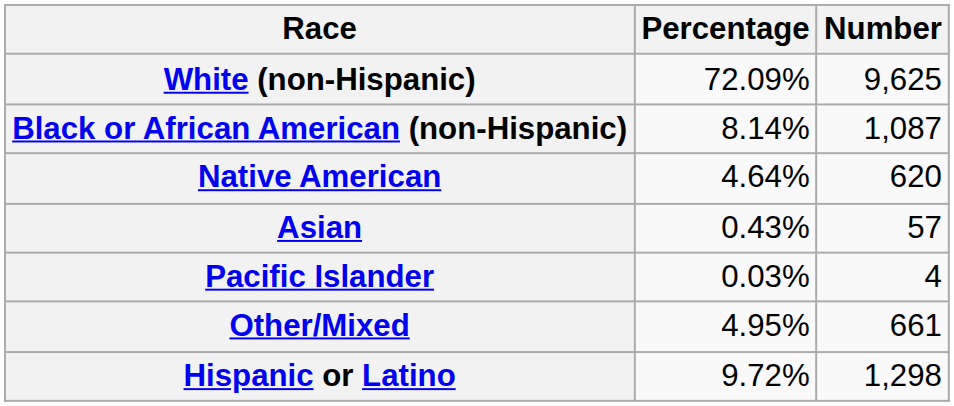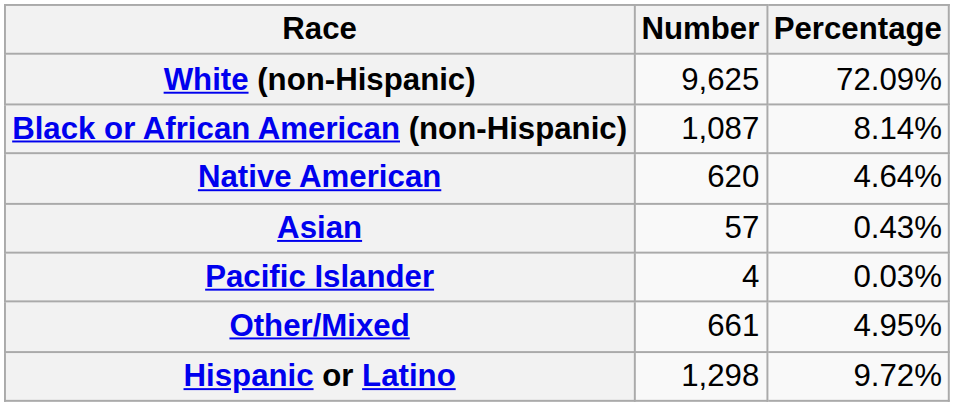columns swapped: Number <-> Percentage
